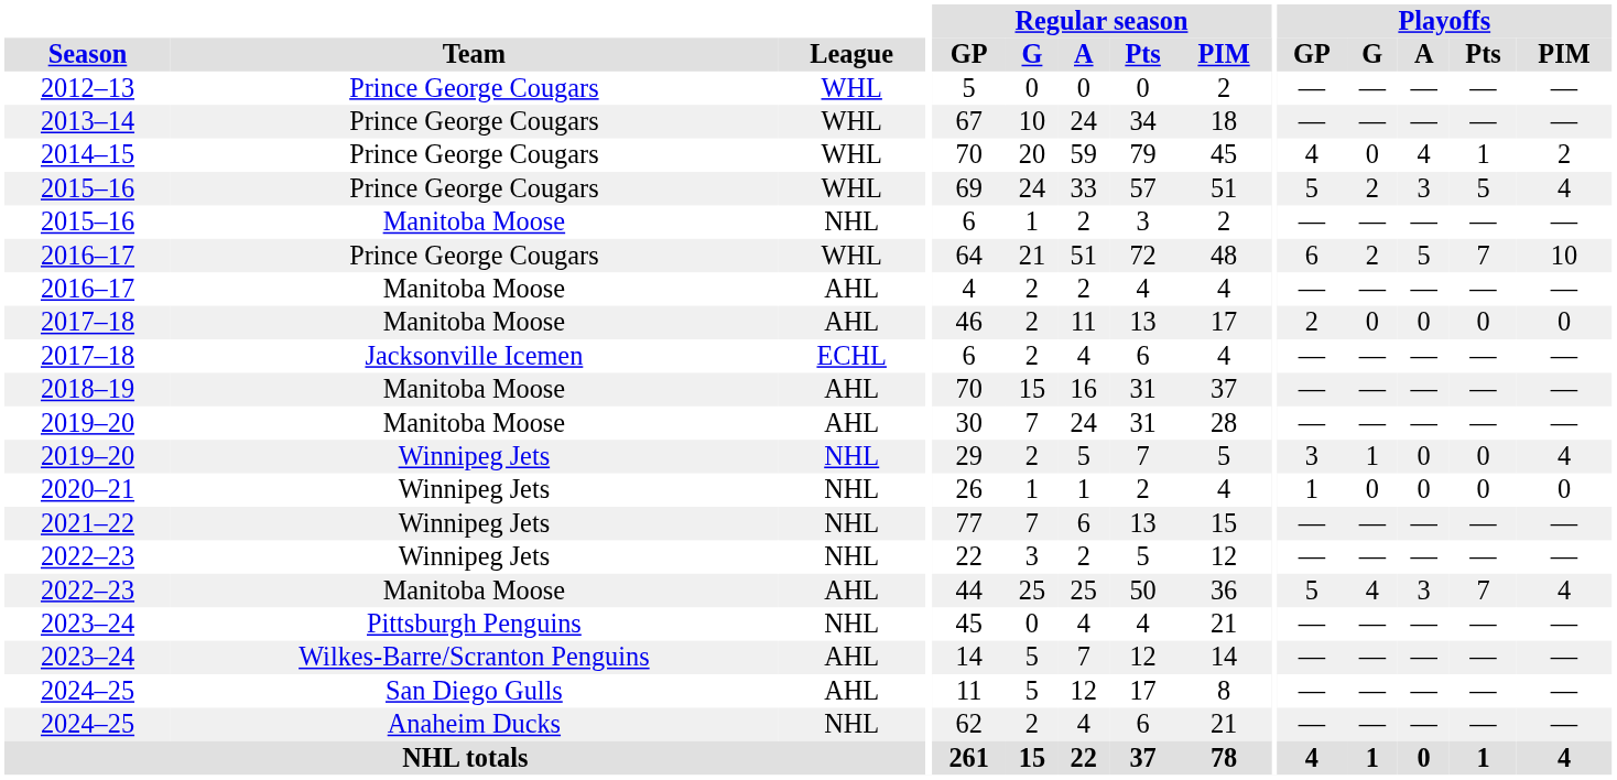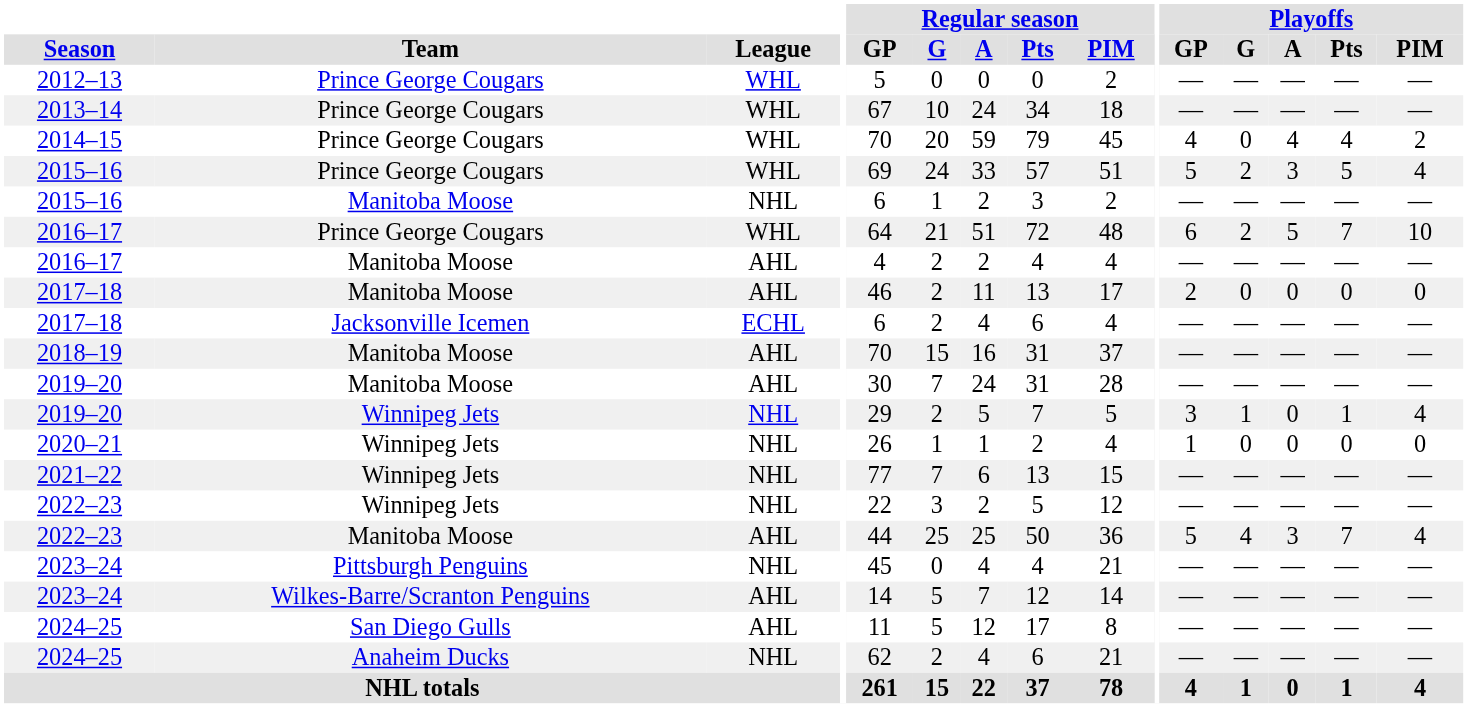2014–15 | Playoffs / Pts: 1 -> 4
2019–20 / Winnipeg Jets | Playoffs / Pts: 0 -> 1
